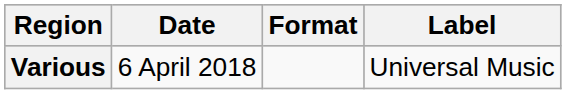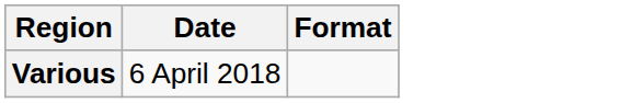- column: Label | Universal Music
